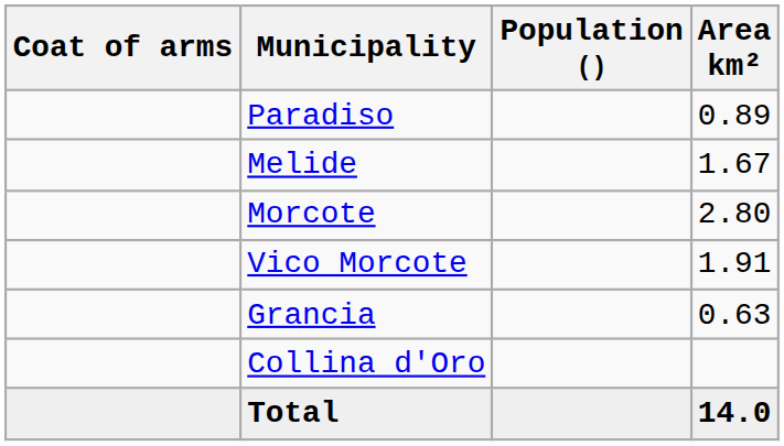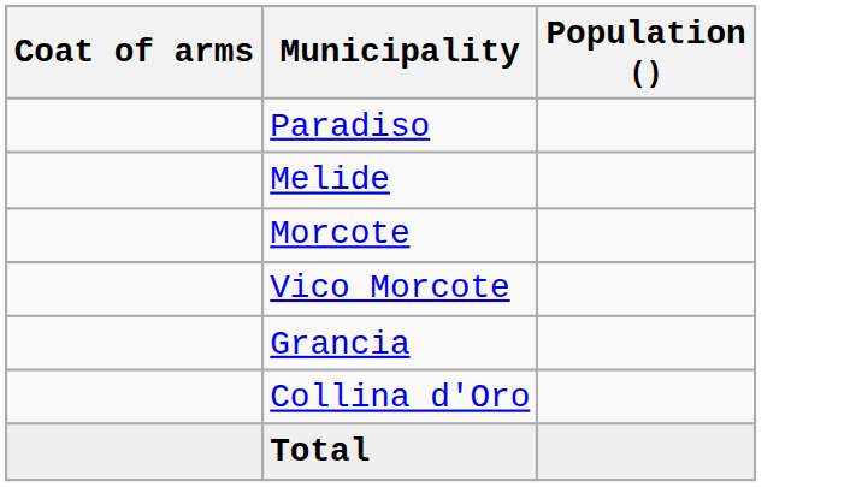- column: Area km² | 0.89 | 1.67 | 2.80 | 1.91 | 0.63 | 14.0
